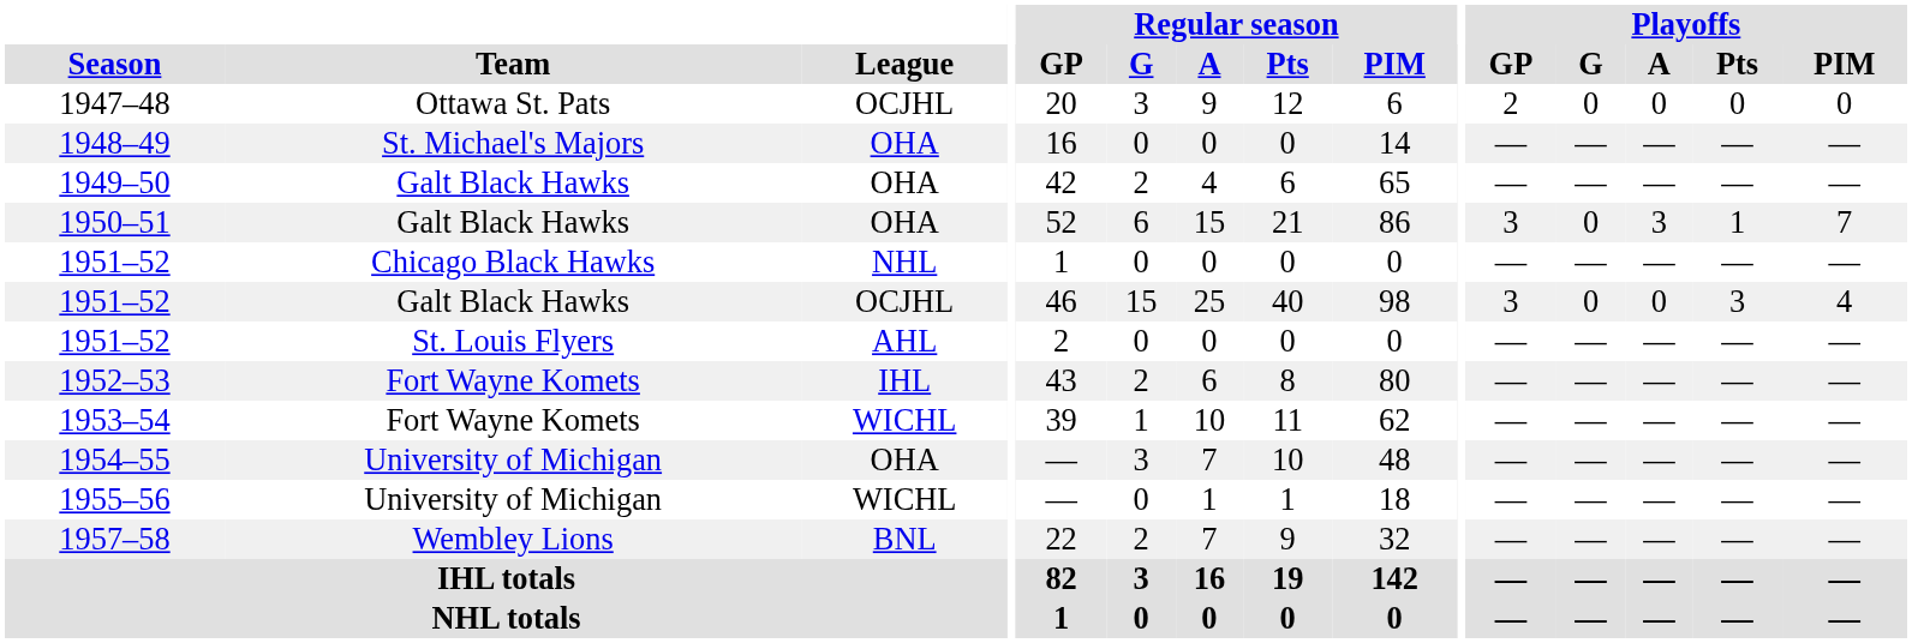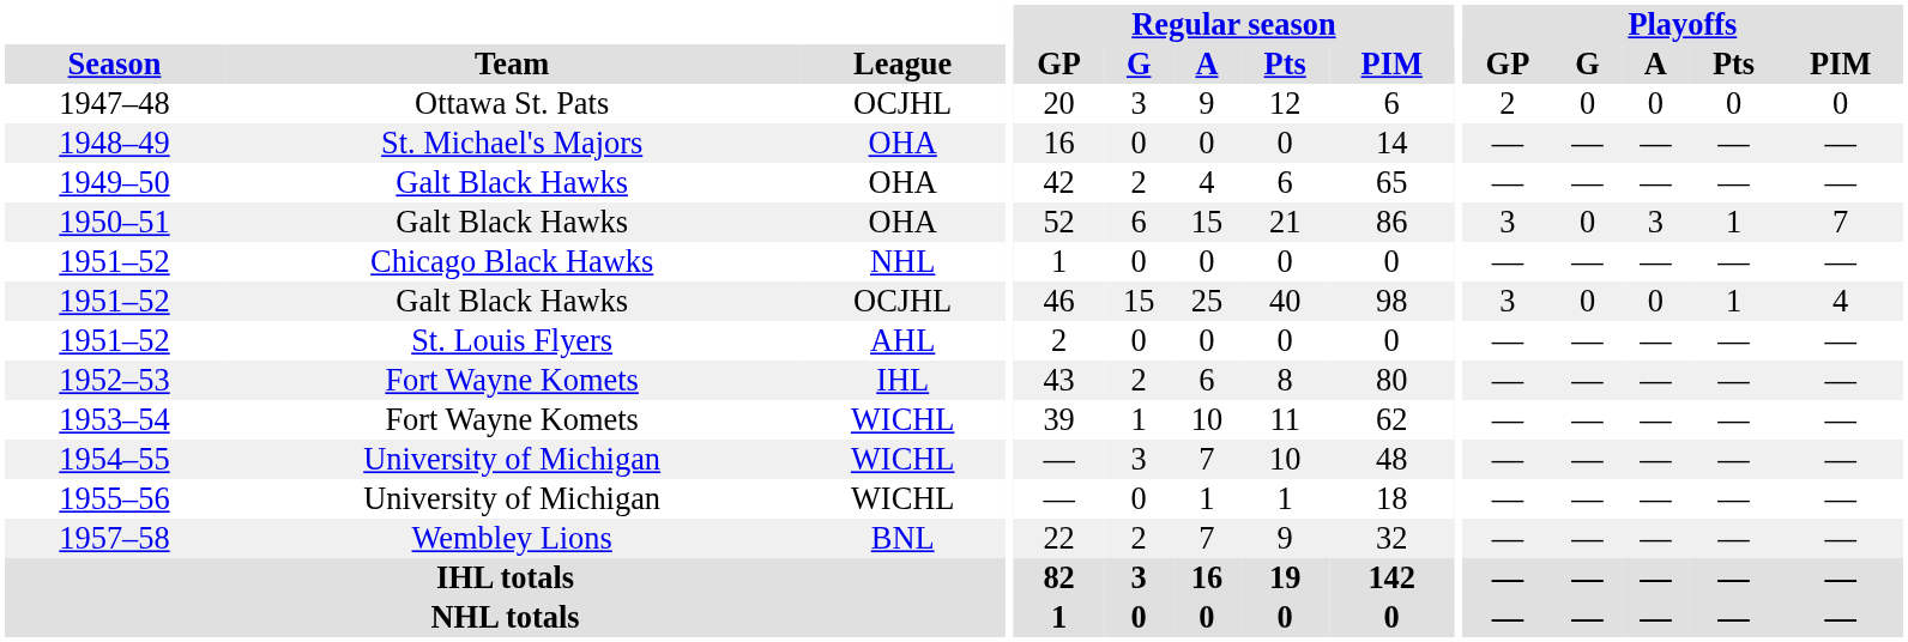1951–52 / Galt Black Hawks | Playoffs / Pts: 3 -> 1
1954–55 | League: OHA -> WICHL
